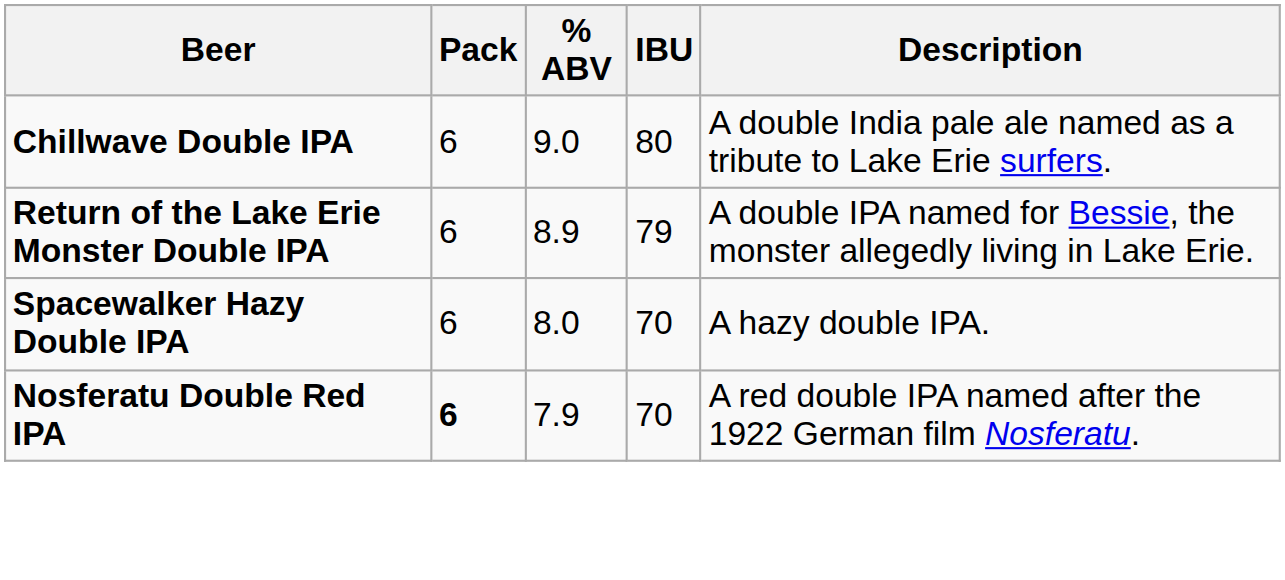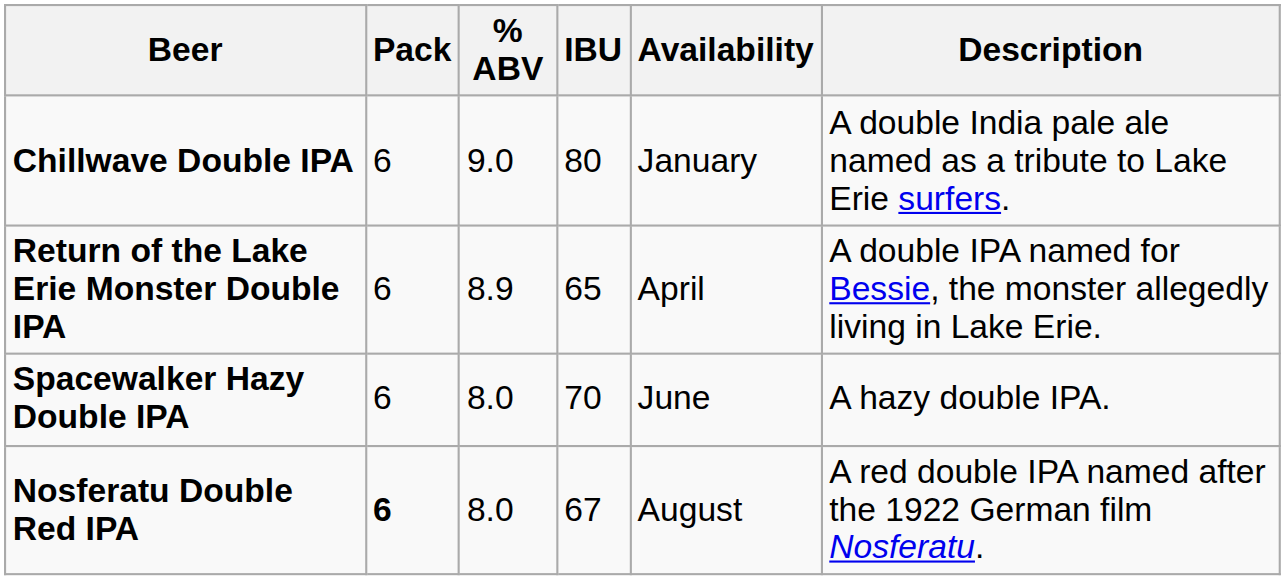+ column: Availability | January | April | June | August
Return of the Lake Erie Monster Double IPA | IBU: 79 -> 65
Nosferatu Double Red IPA | % ABV: 7.9 -> 8.0
Nosferatu Double Red IPA | IBU: 70 -> 67
